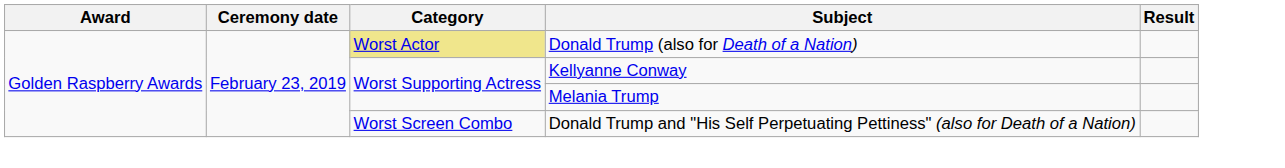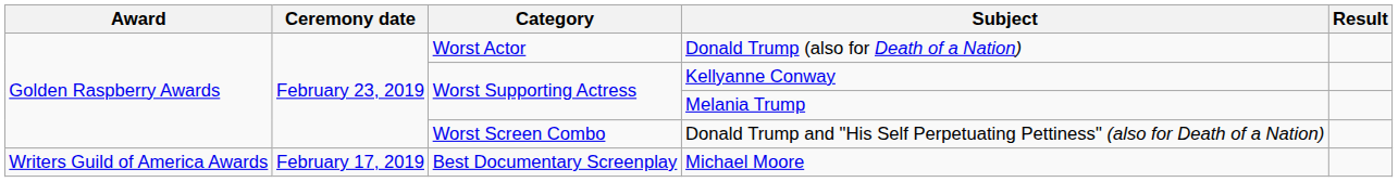Donald Trump (also for Death of a Nation) | Category: khaki background -> no background
+ row: Writers Guild of America Awards | February 17, 2019 | Best Documentary Screenplay | Michael Moore
